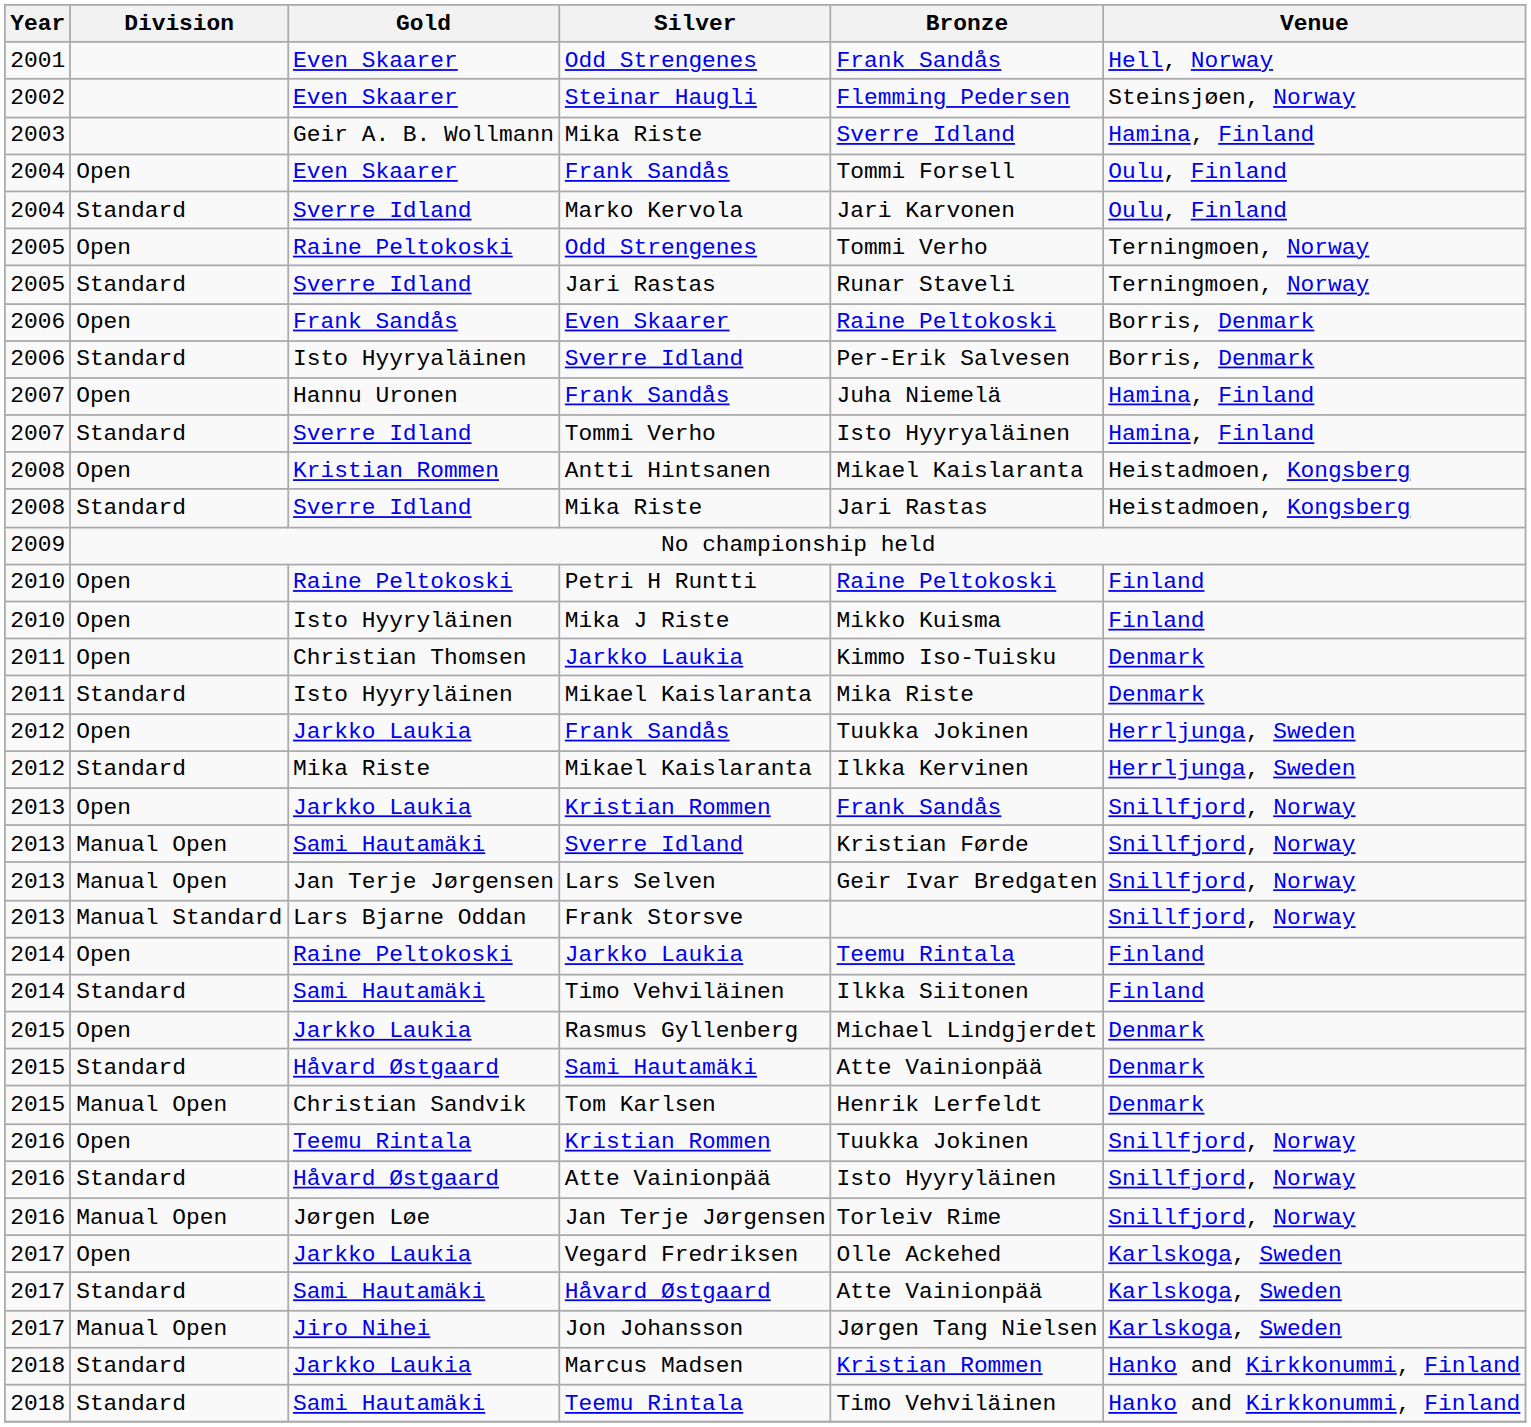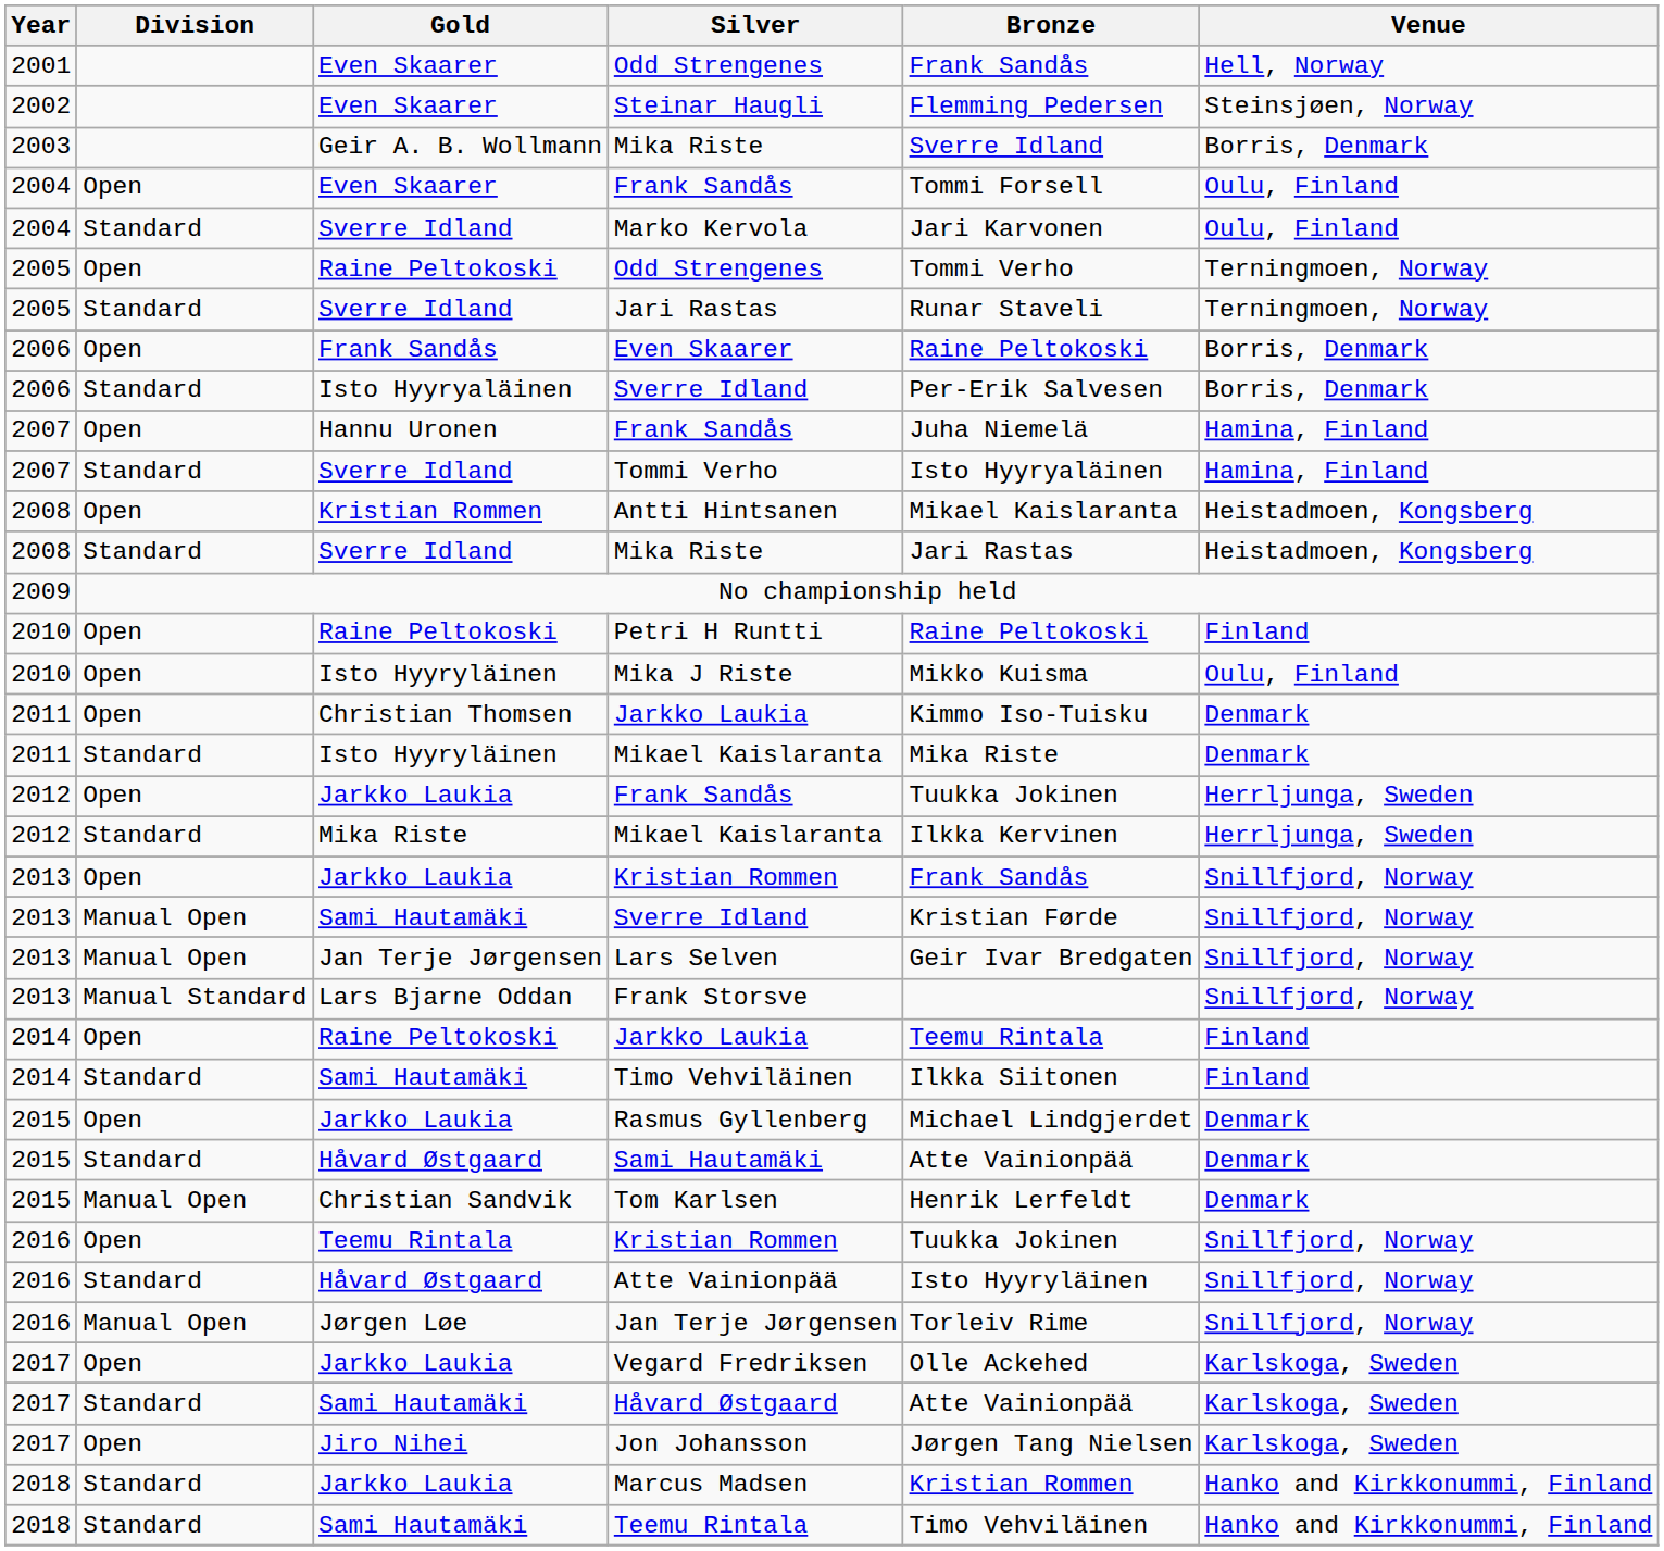Geir A. B. Wollmann / Mika Riste | Venue: Hamina, Finland -> Borris, Denmark
Mika J Riste | Venue: Finland -> Oulu, Finland
Jon Johansson | Division: Manual Open -> Open
